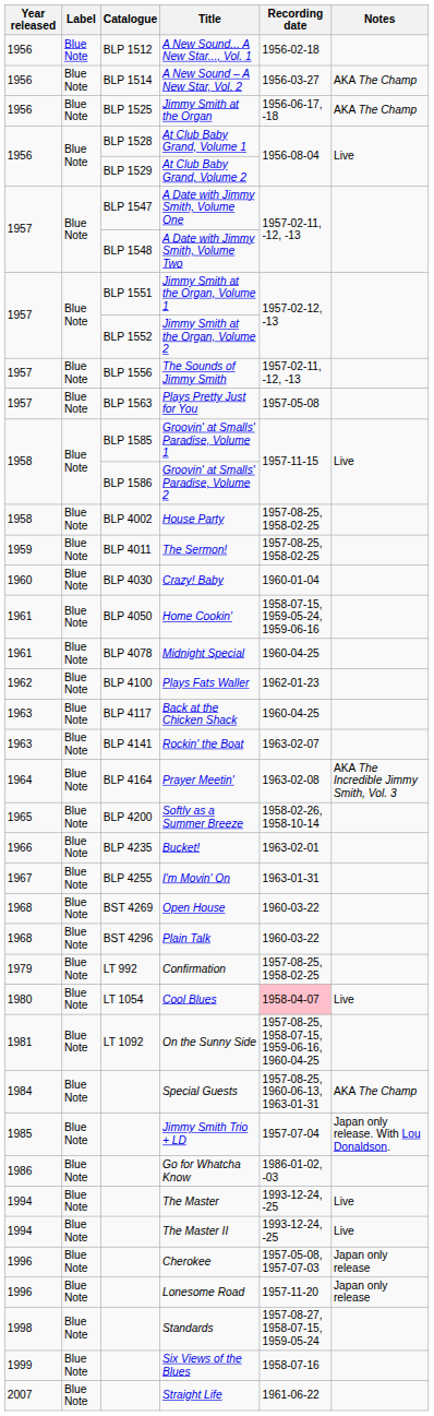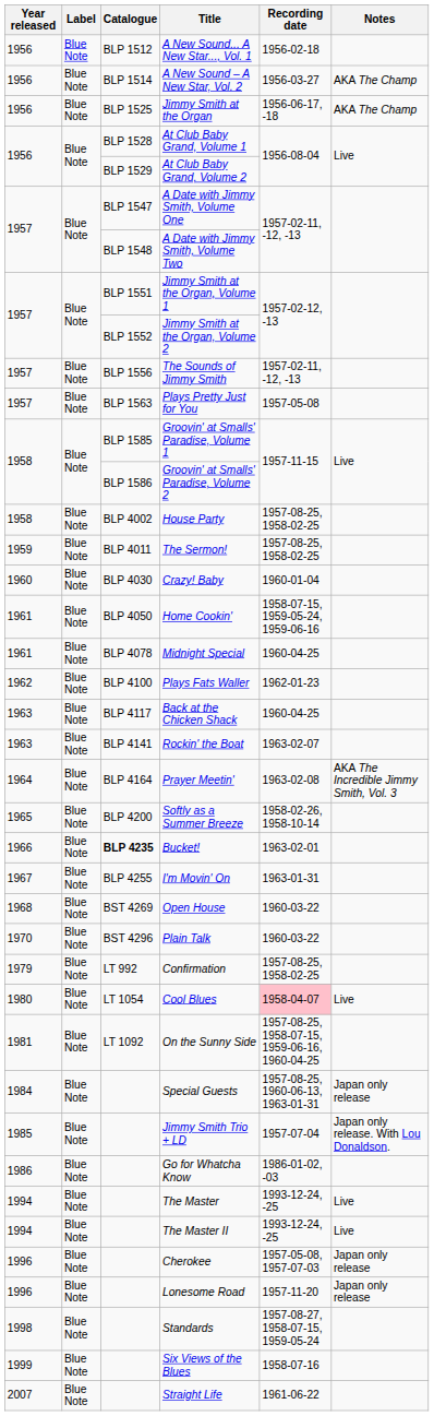Bucket! | Catalogue: normal -> bold
Plain Talk | Year released: 1968 -> 1970
Special Guests | Notes: AKA The Champ -> Japan only release
